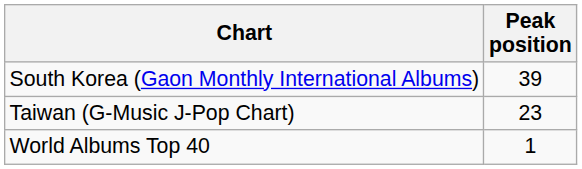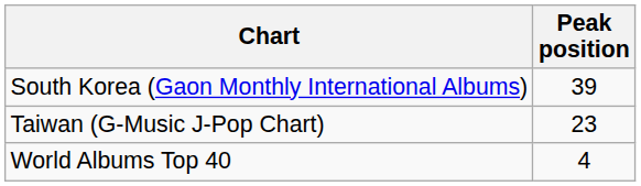World Albums Top 40 | Peak position: 1 -> 4
